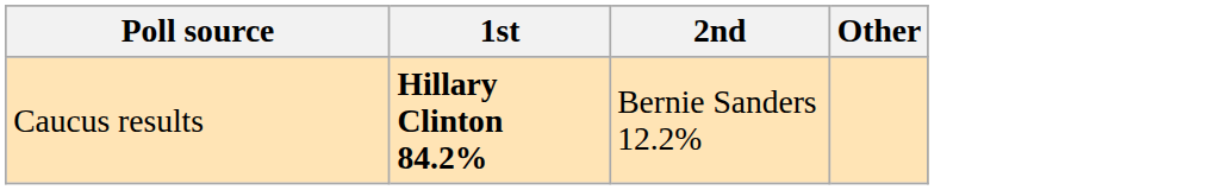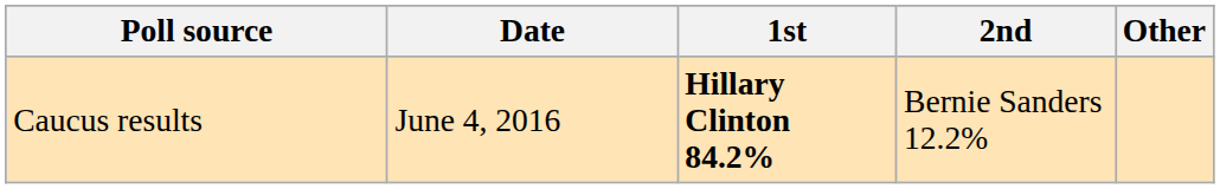+ column: Date | June 4, 2016
